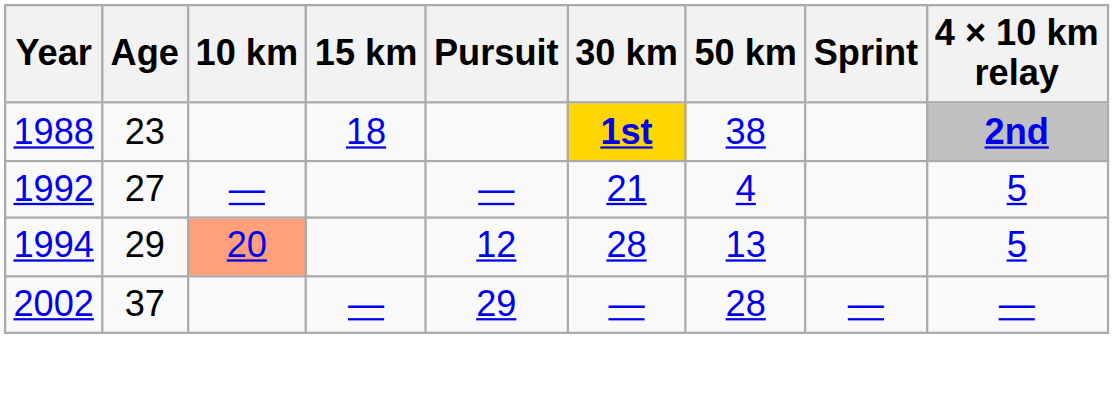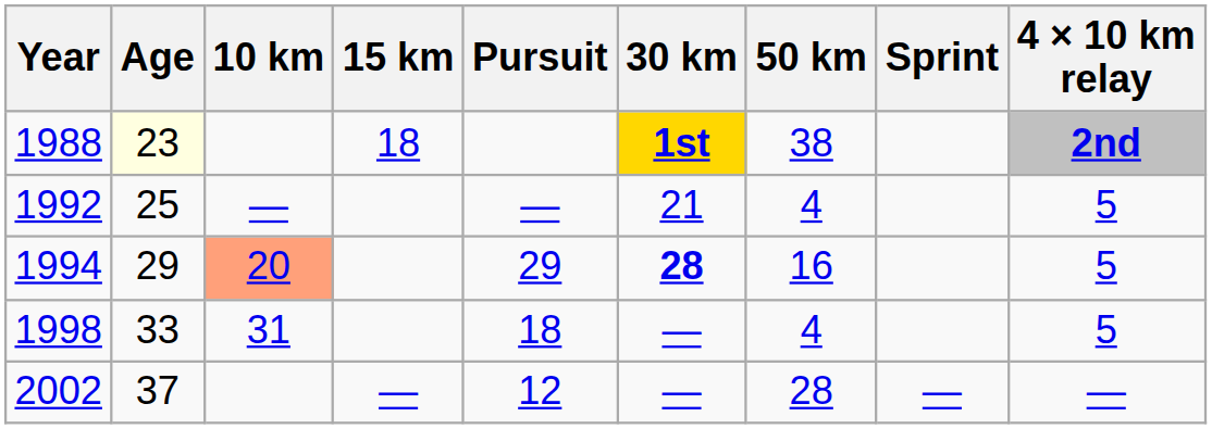1988 | Age: no background -> lightyellow background
1992 | Age: 27 -> 25
1994 | Pursuit: 12 -> 29
1994 | 30 km: normal -> bold
1994 | 50 km: 13 -> 16
+ row: 1998 | 33 | 31 | 18 | — | 4 | 5
2002 | Pursuit: 29 -> 12
